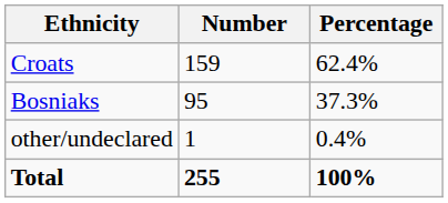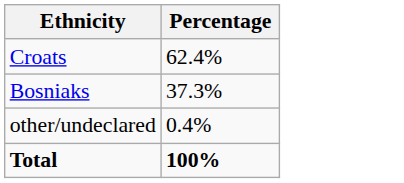- column: Number | 159 | 95 | 1 | 255
